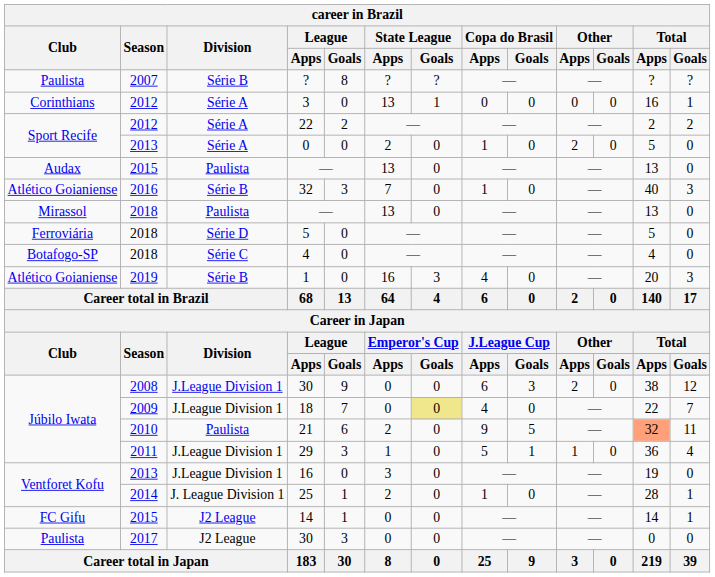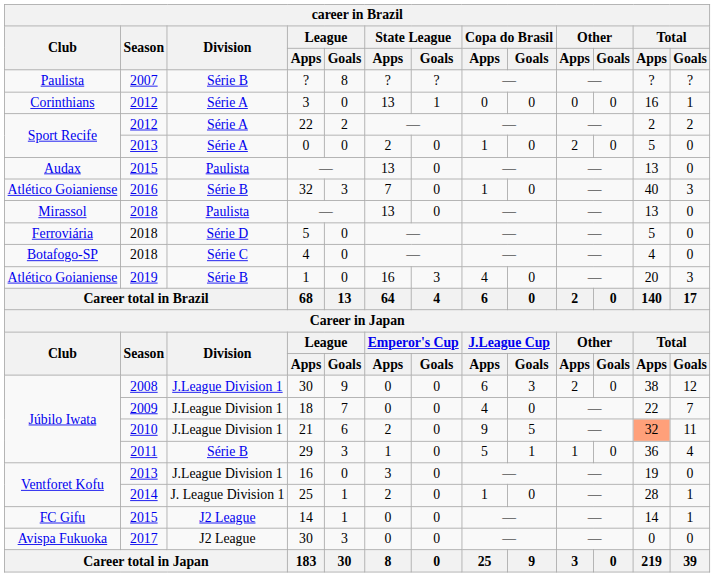18 | State League / Goals: khaki background -> no background
21 | Division: Paulista -> J.League Division 1
29 | Division: J.League Division 1 -> Série B
2017 / 30 | Club: Paulista -> Avispa Fukuoka
